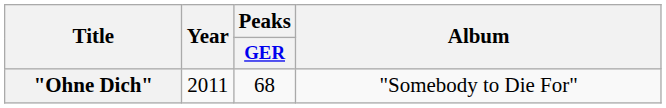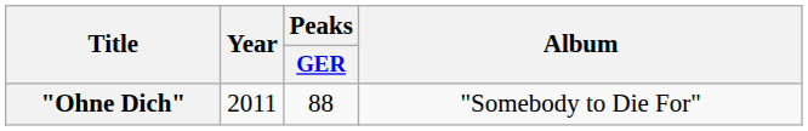"Ohne Dich" | Peaks / GER: 68 -> 88
